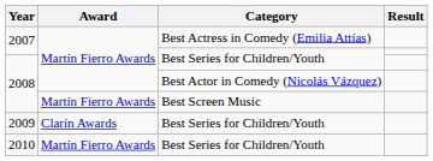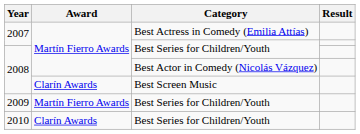2008 / Best Screen Music | Award: Martín Fierro Awards -> Clarín Awards
2009 | Award: Clarín Awards -> Martín Fierro Awards
2010 | Award: Martín Fierro Awards -> Clarín Awards
